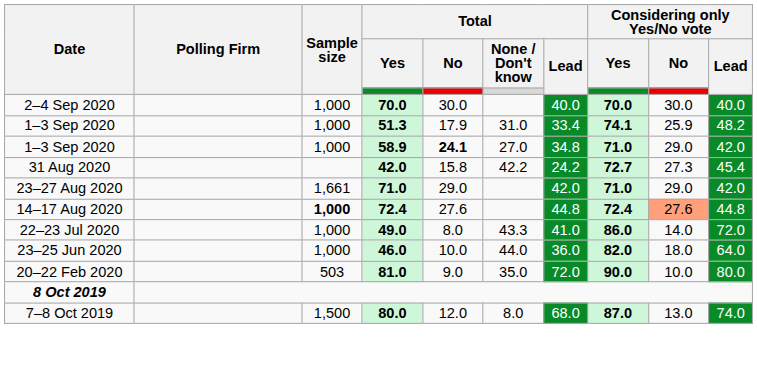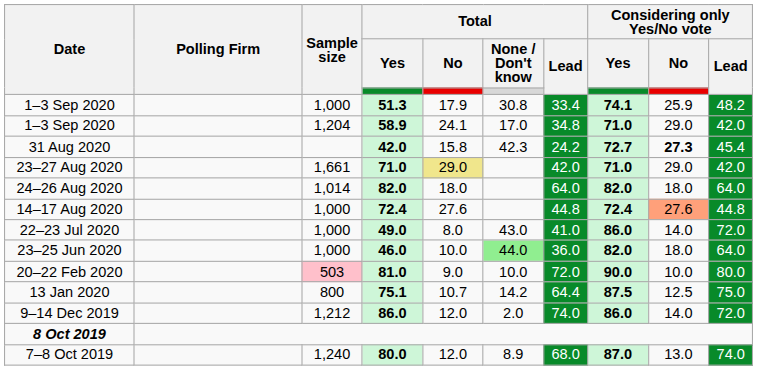- row: 2–4 Sep 2020 | 1,000 | 70.0 | 30.0 | 40.0 | 70.0 | 30.0 | 40.0
1–3 Sep 2020 / 51.3 | Total / None / Don't know: 31.0 -> 30.8
1–3 Sep 2020 / 58.9 | Sample size: 1,000 -> 1,204
1–3 Sep 2020 / 58.9 | Total / No: bold -> normal
1–3 Sep 2020 / 58.9 | Total / None / Don't know: 27.0 -> 17.0
31 Aug 2020 | Total / None / Don't know: 42.2 -> 42.3
31 Aug 2020 | Considering only Yes/No vote / No: normal -> bold
23–27 Aug 2020 | Total / No: no background -> khaki background
+ row: 24–26 Aug 2020 | 1,014 | 82.0 | 18.0 | 64.0 | 82.0 | 18.0 | 64.0
14–17 Aug 2020 | Sample size: bold -> normal
22–23 Jul 2020 | Total / None / Don't know: 43.3 -> 43.0
23–25 Jun 2020 | Total / None / Don't know: no background -> lightgreen background
20–22 Feb 2020 | Sample size: no background -> pink background
20–22 Feb 2020 | Total / None / Don't know: 35.0 -> 10.0
+ row: 13 Jan 2020 | 800 | 75.1 | 10.7 | 14.2 | 64.4 | 87.5 | 12.5 | 75.0
+ row: 9–14 Dec 2019 | 1,212 | 86.0 | 12.0 | 2.0 | 74.0 | 86.0 | 14.0 | 72.0
7–8 Oct 2019 | Sample size: 1,500 -> 1,240
7–8 Oct 2019 | Total / None / Don't know: 8.0 -> 8.9
